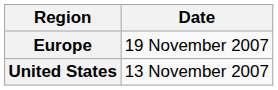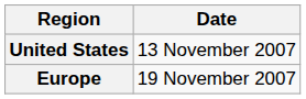rows swapped: United States <-> Europe
